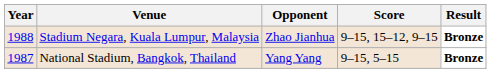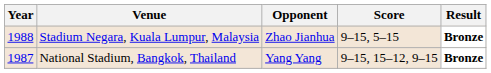Stadium Negara, Kuala Lumpur, Malaysia | Score: 9–15, 15–12, 9–15 -> 9–15, 5–15
National Stadium, Bangkok, Thailand | Score: 9–15, 5–15 -> 9–15, 15–12, 9–15
